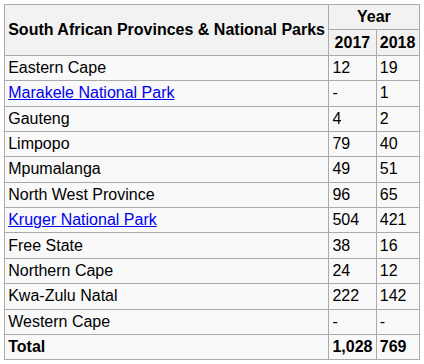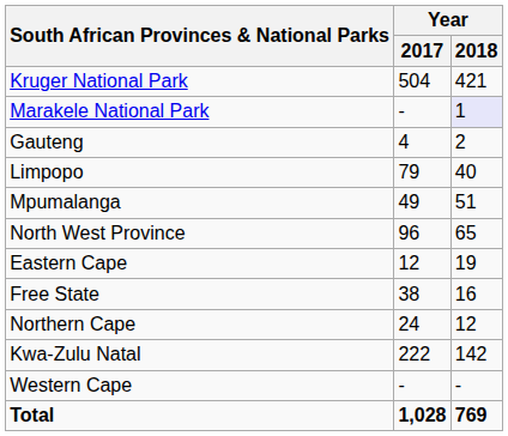rows swapped: Kruger National Park <-> Eastern Cape
Marakele National Park | Year / 2018: no background -> lavender background
